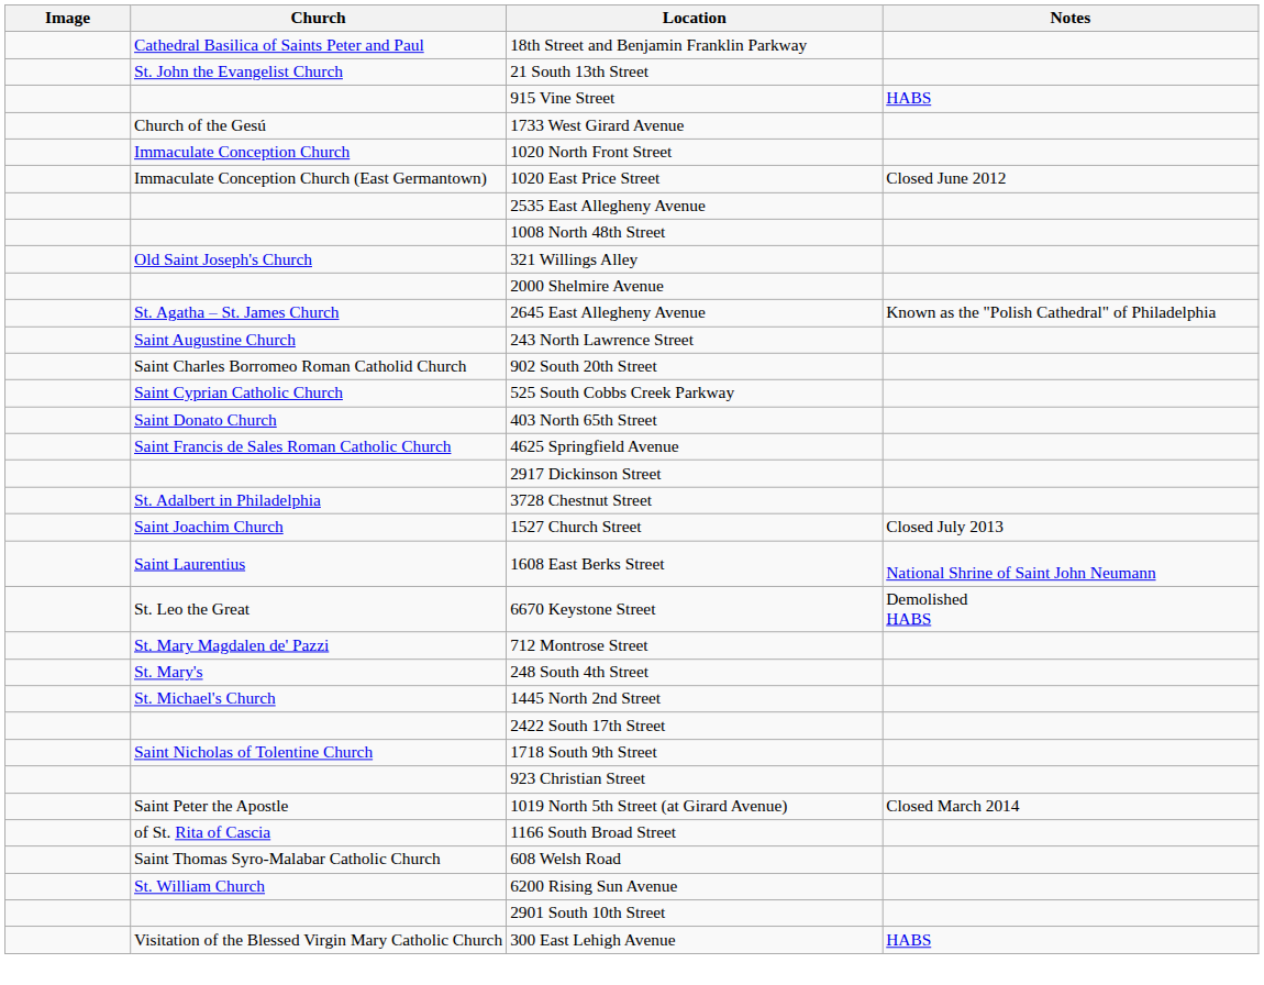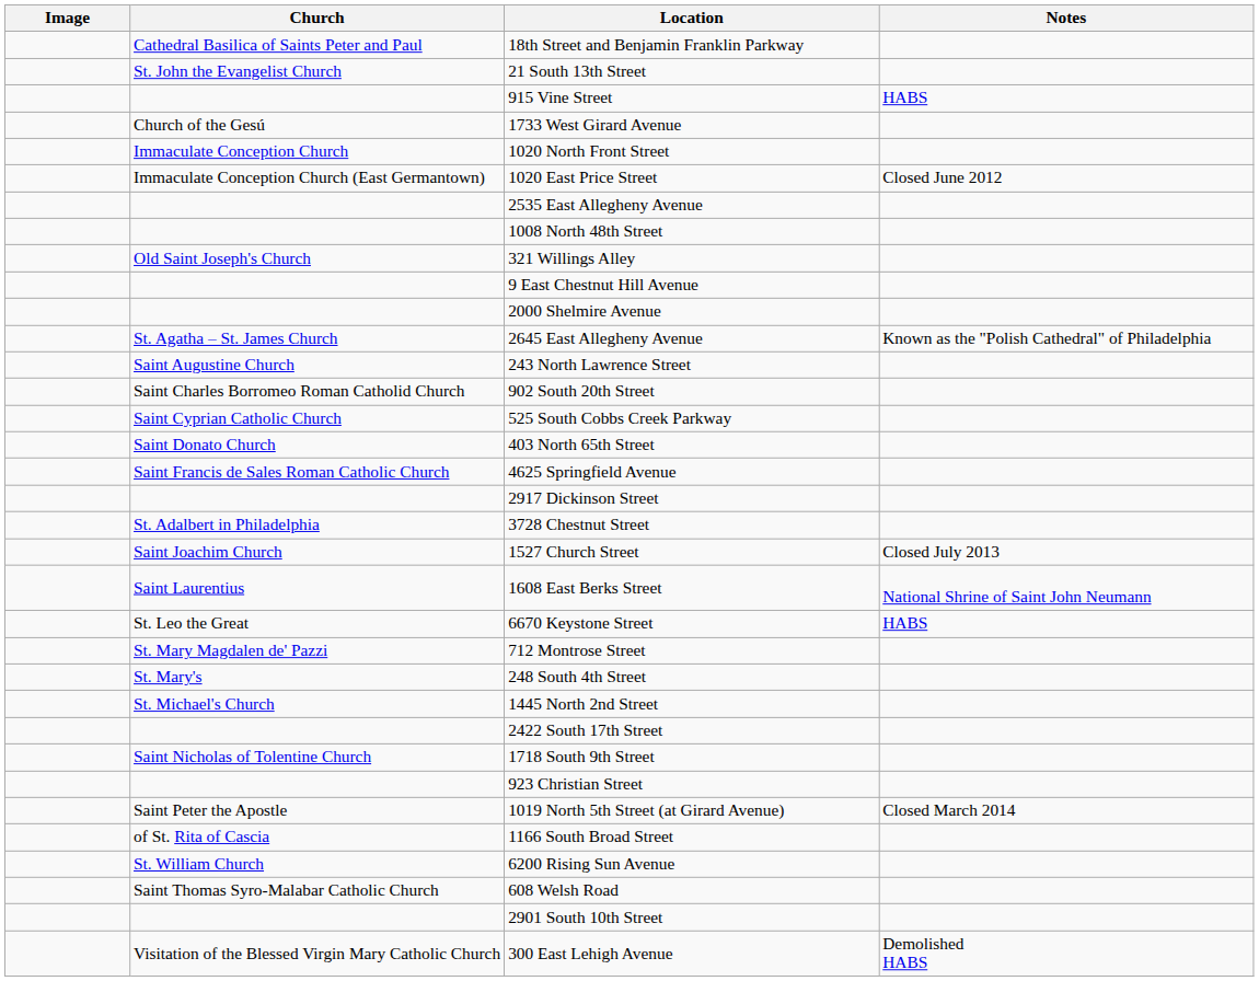+ row: 9 East Chestnut Hill Avenue
6670 Keystone Street | Notes: Demolished HABS -> HABS
rows swapped: 608 Welsh Road <-> 6200 Rising Sun Avenue
300 East Lehigh Avenue | Notes: HABS -> Demolished HABS
